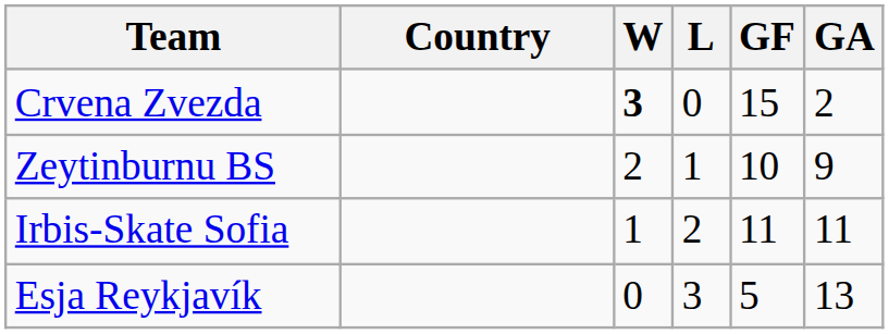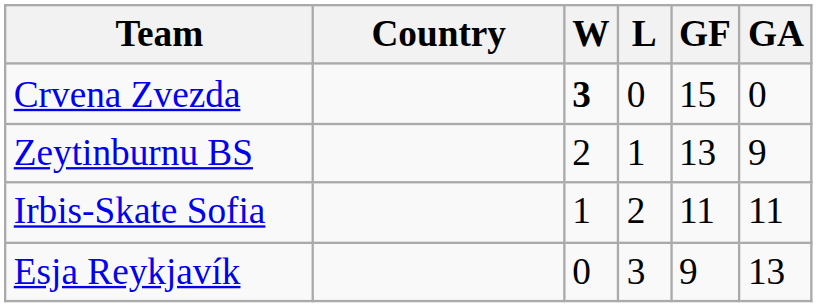Crvena Zvezda | GA: 2 -> 0
Zeytinburnu BS | GF: 10 -> 13
Esja Reykjavík | GF: 5 -> 9
